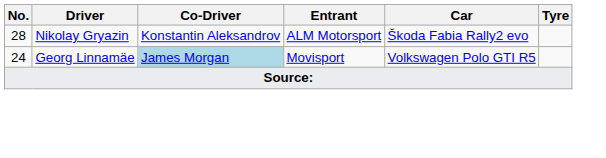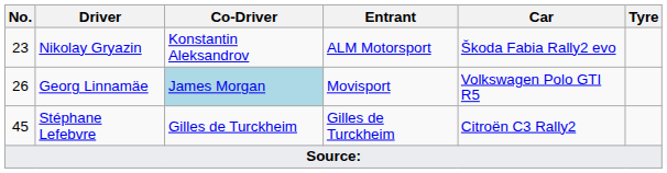Nikolay Gryazin | No.: 28 -> 23
Georg Linnamäe | No.: 24 -> 26
+ row: 45 | Stéphane Lefebvre | Gilles de Turckheim | Gilles de Turckheim | Citroën C3 Rally2
